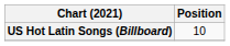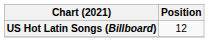US Hot Latin Songs (Billboard) | Position: 10 -> 12
